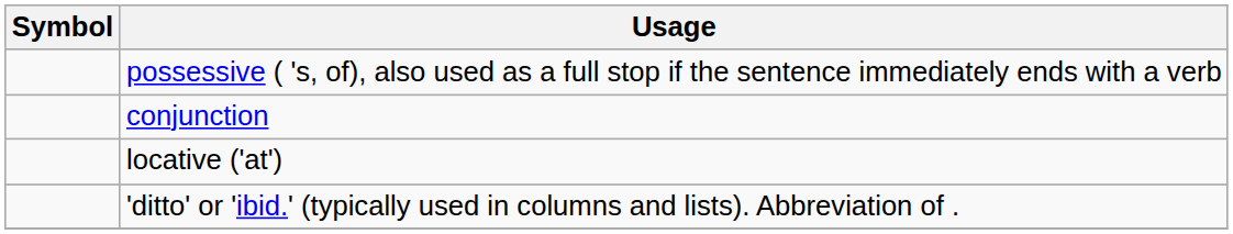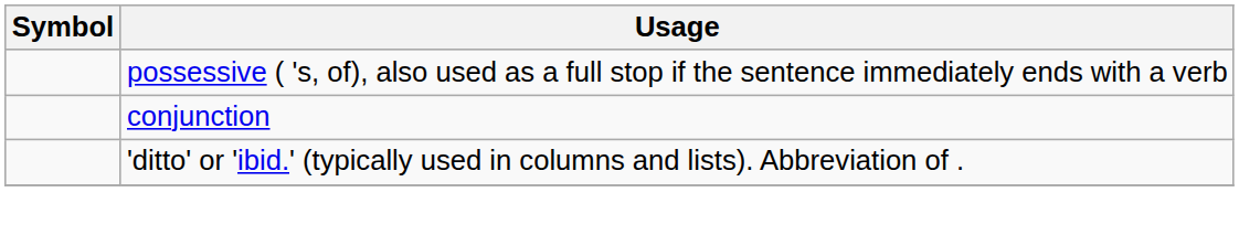- row: locative ('at')
